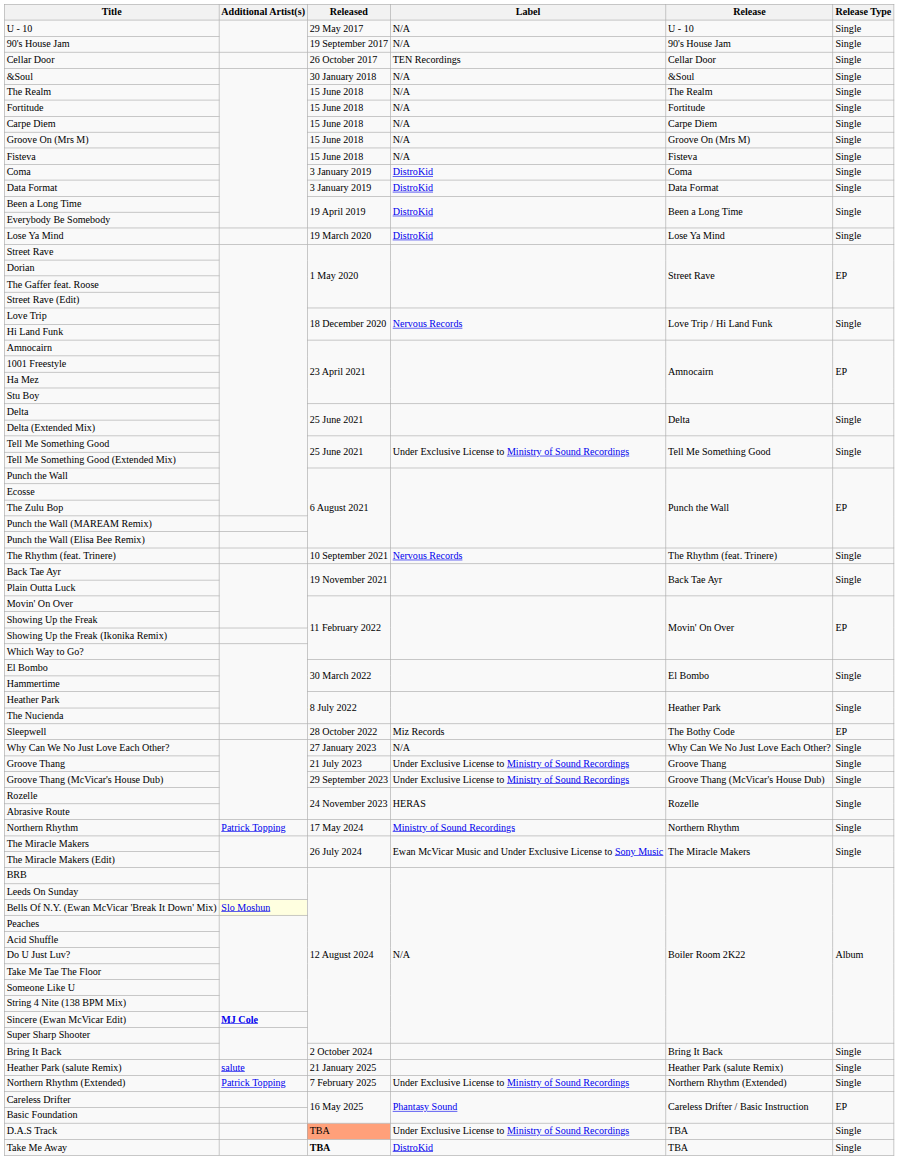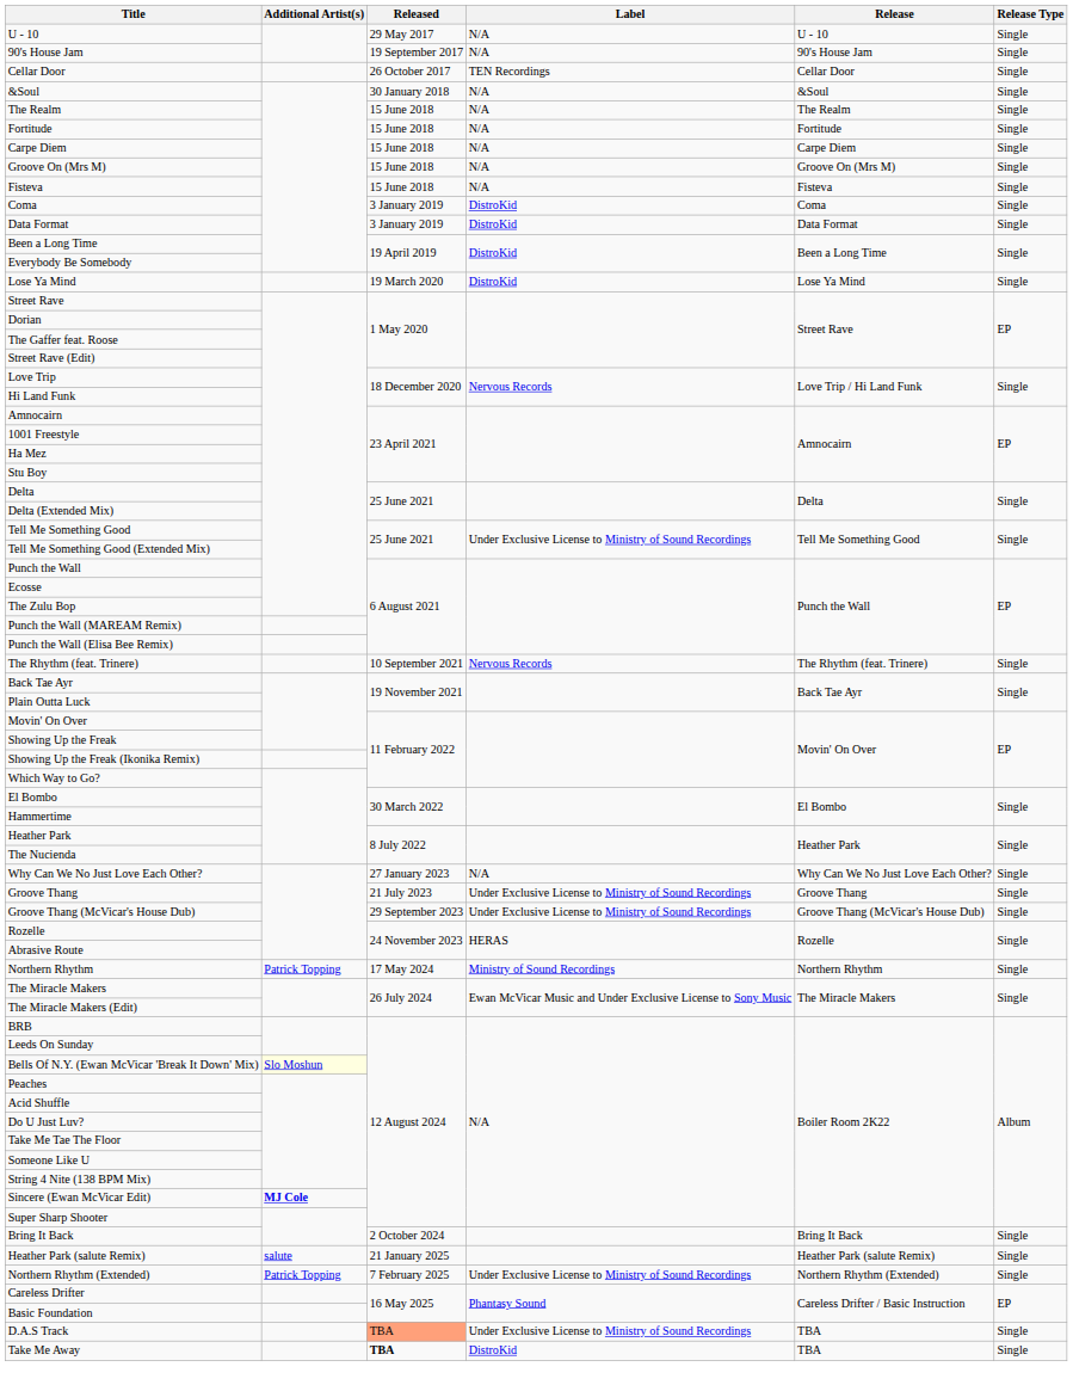- row: Sleepwell | 28 October 2022 | Miz Records | The Bothy Code | EP
